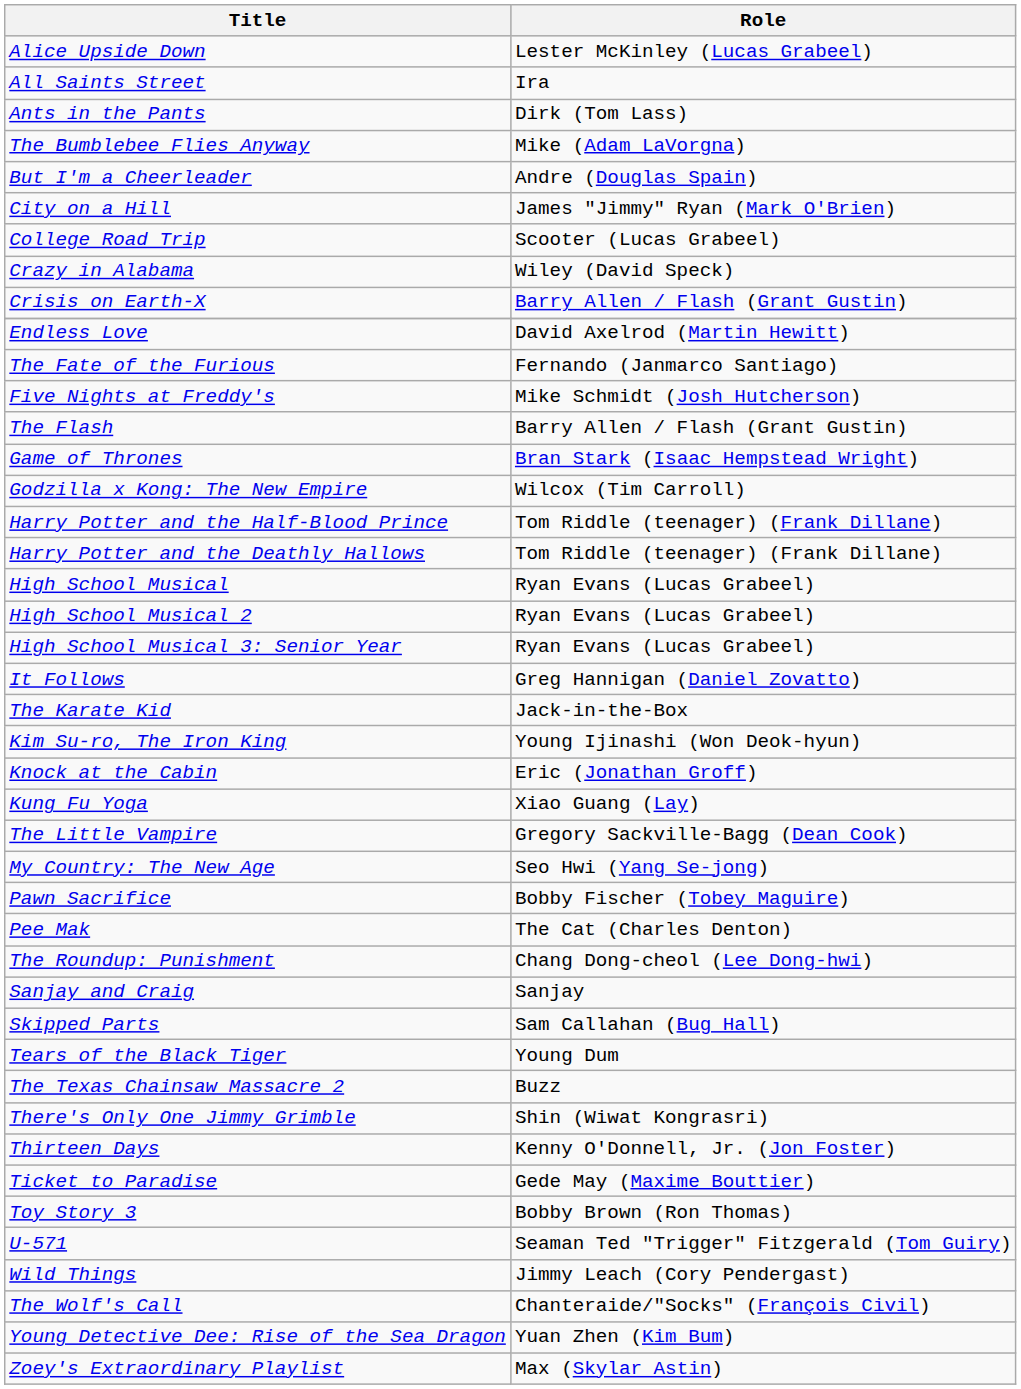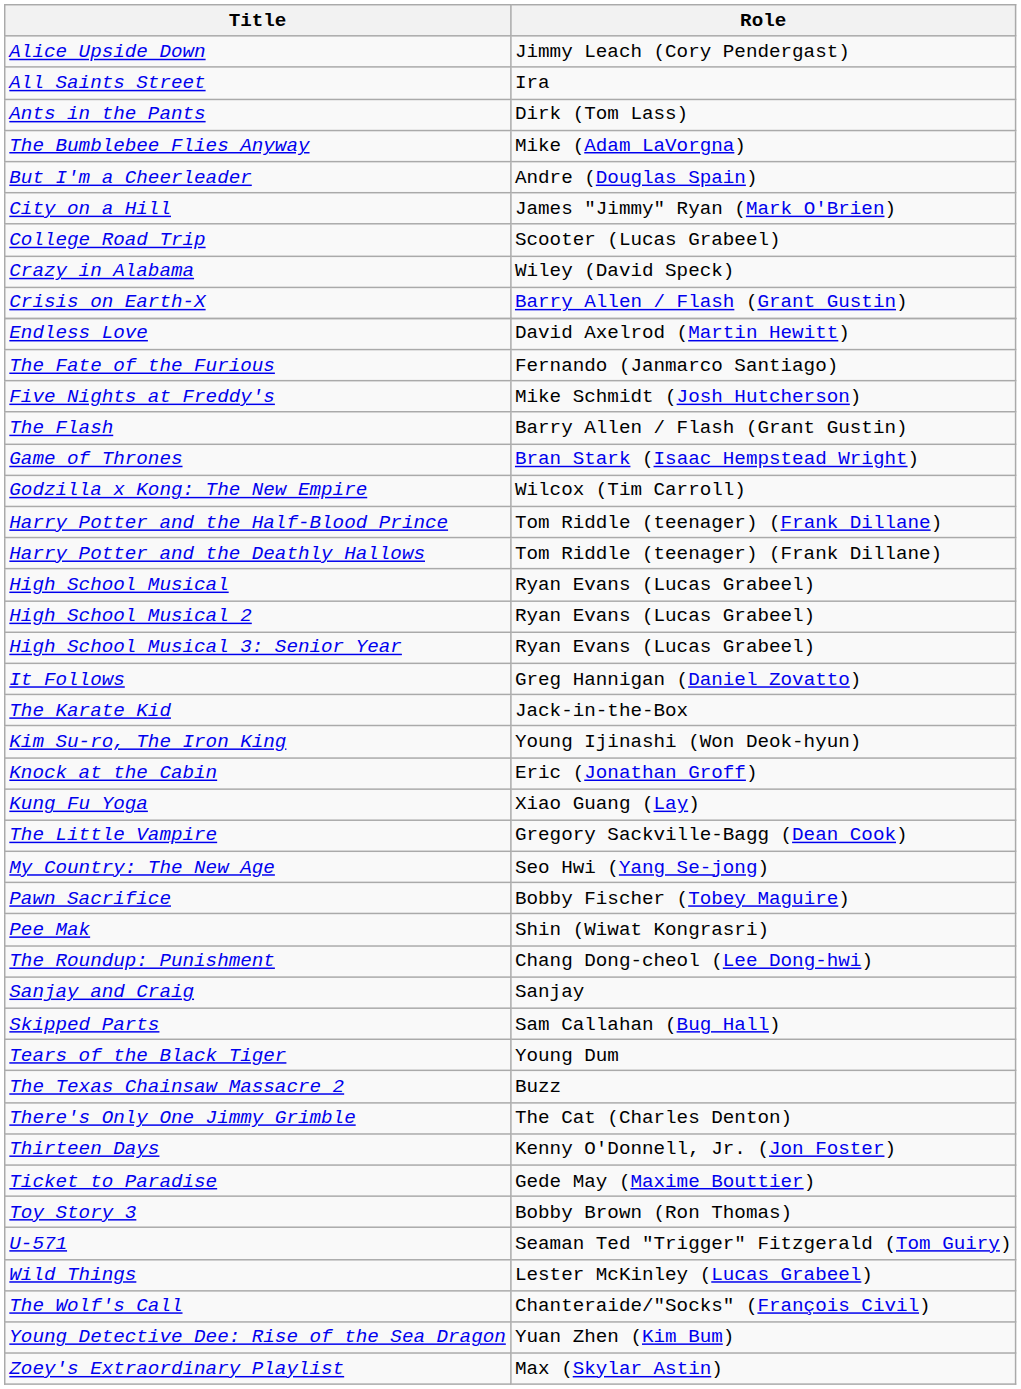Alice Upside Down | Role: Lester McKinley (Lucas Grabeel) -> Jimmy Leach (Cory Pendergast)
Pee Mak | Role: The Cat (Charles Denton) -> Shin (Wiwat Kongrasri)
There's Only One Jimmy Grimble | Role: Shin (Wiwat Kongrasri) -> The Cat (Charles Denton)
Wild Things | Role: Jimmy Leach (Cory Pendergast) -> Lester McKinley (Lucas Grabeel)
